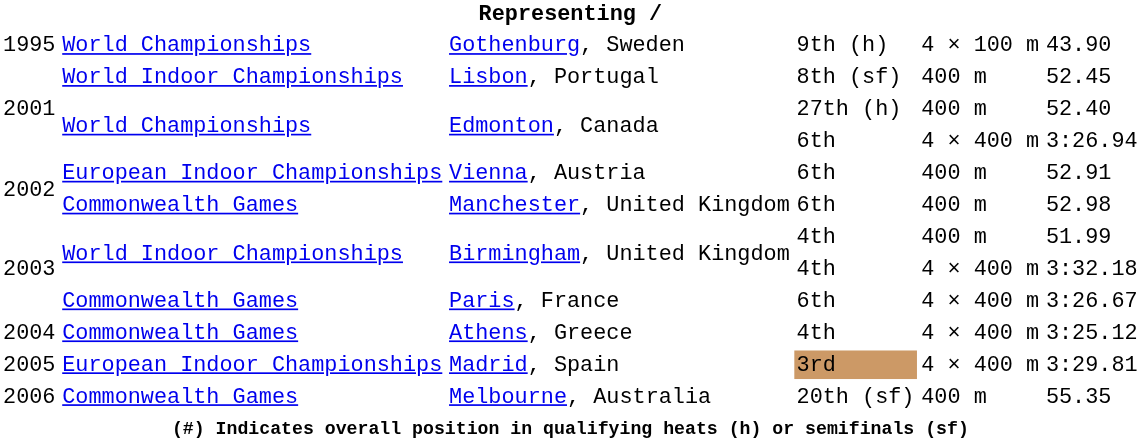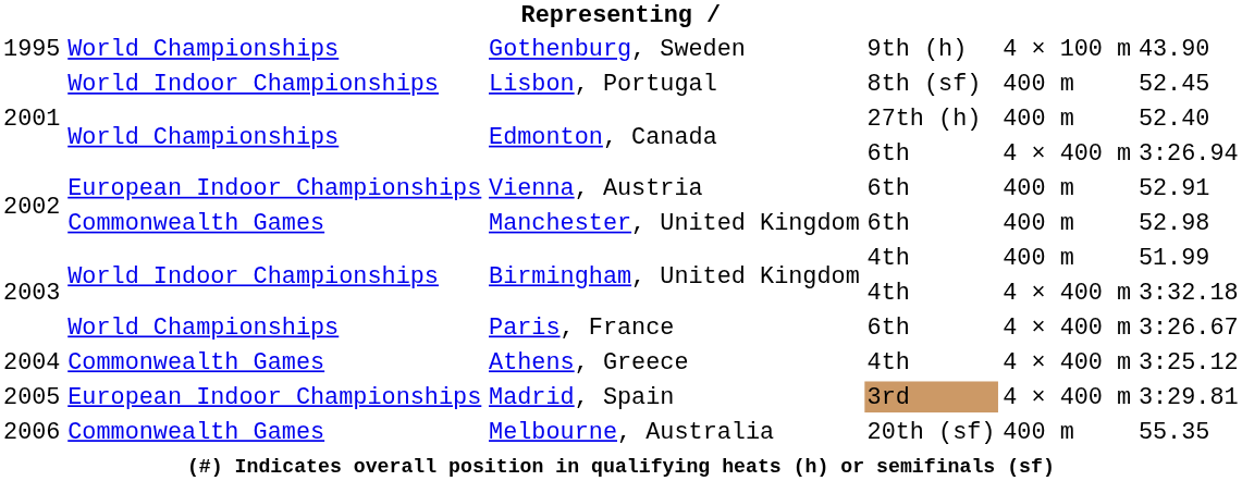Paris, France | column 2: Commonwealth Games -> World Championships
